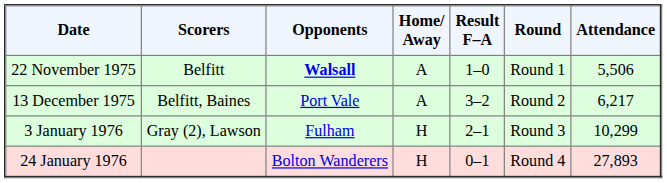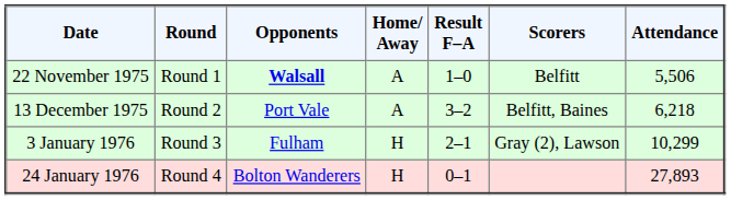columns swapped: Round <-> Scorers
13 December 1975 | Attendance: 6,217 -> 6,218
